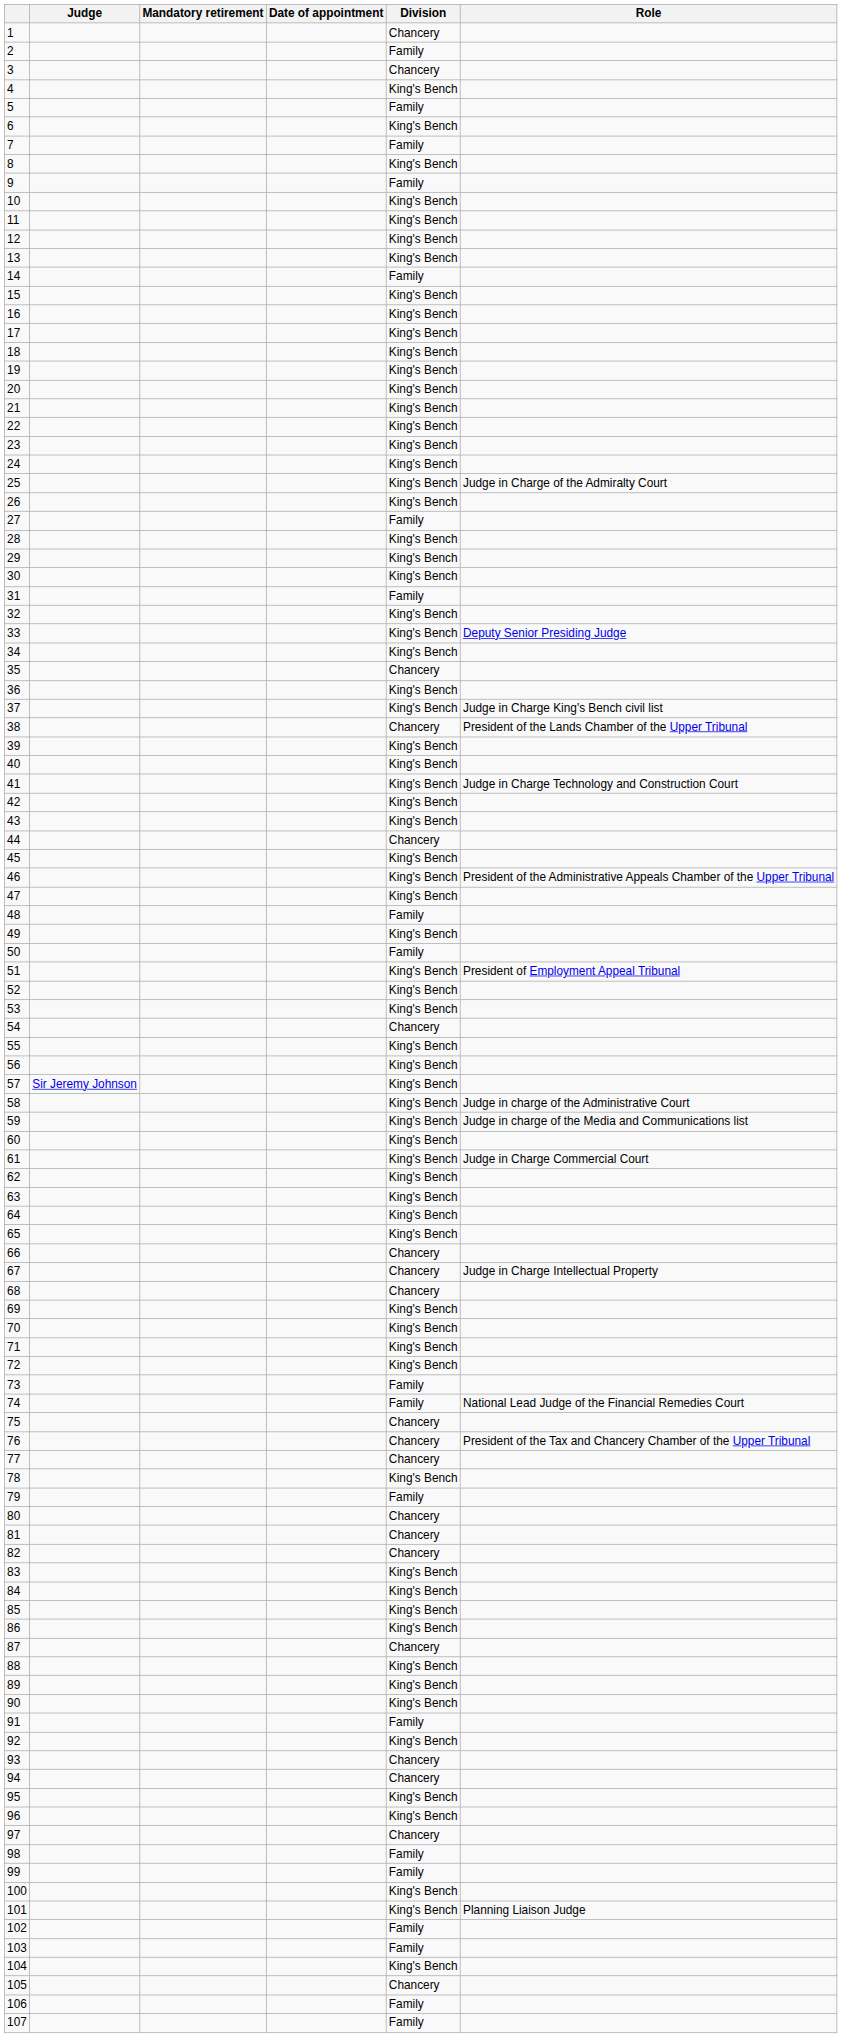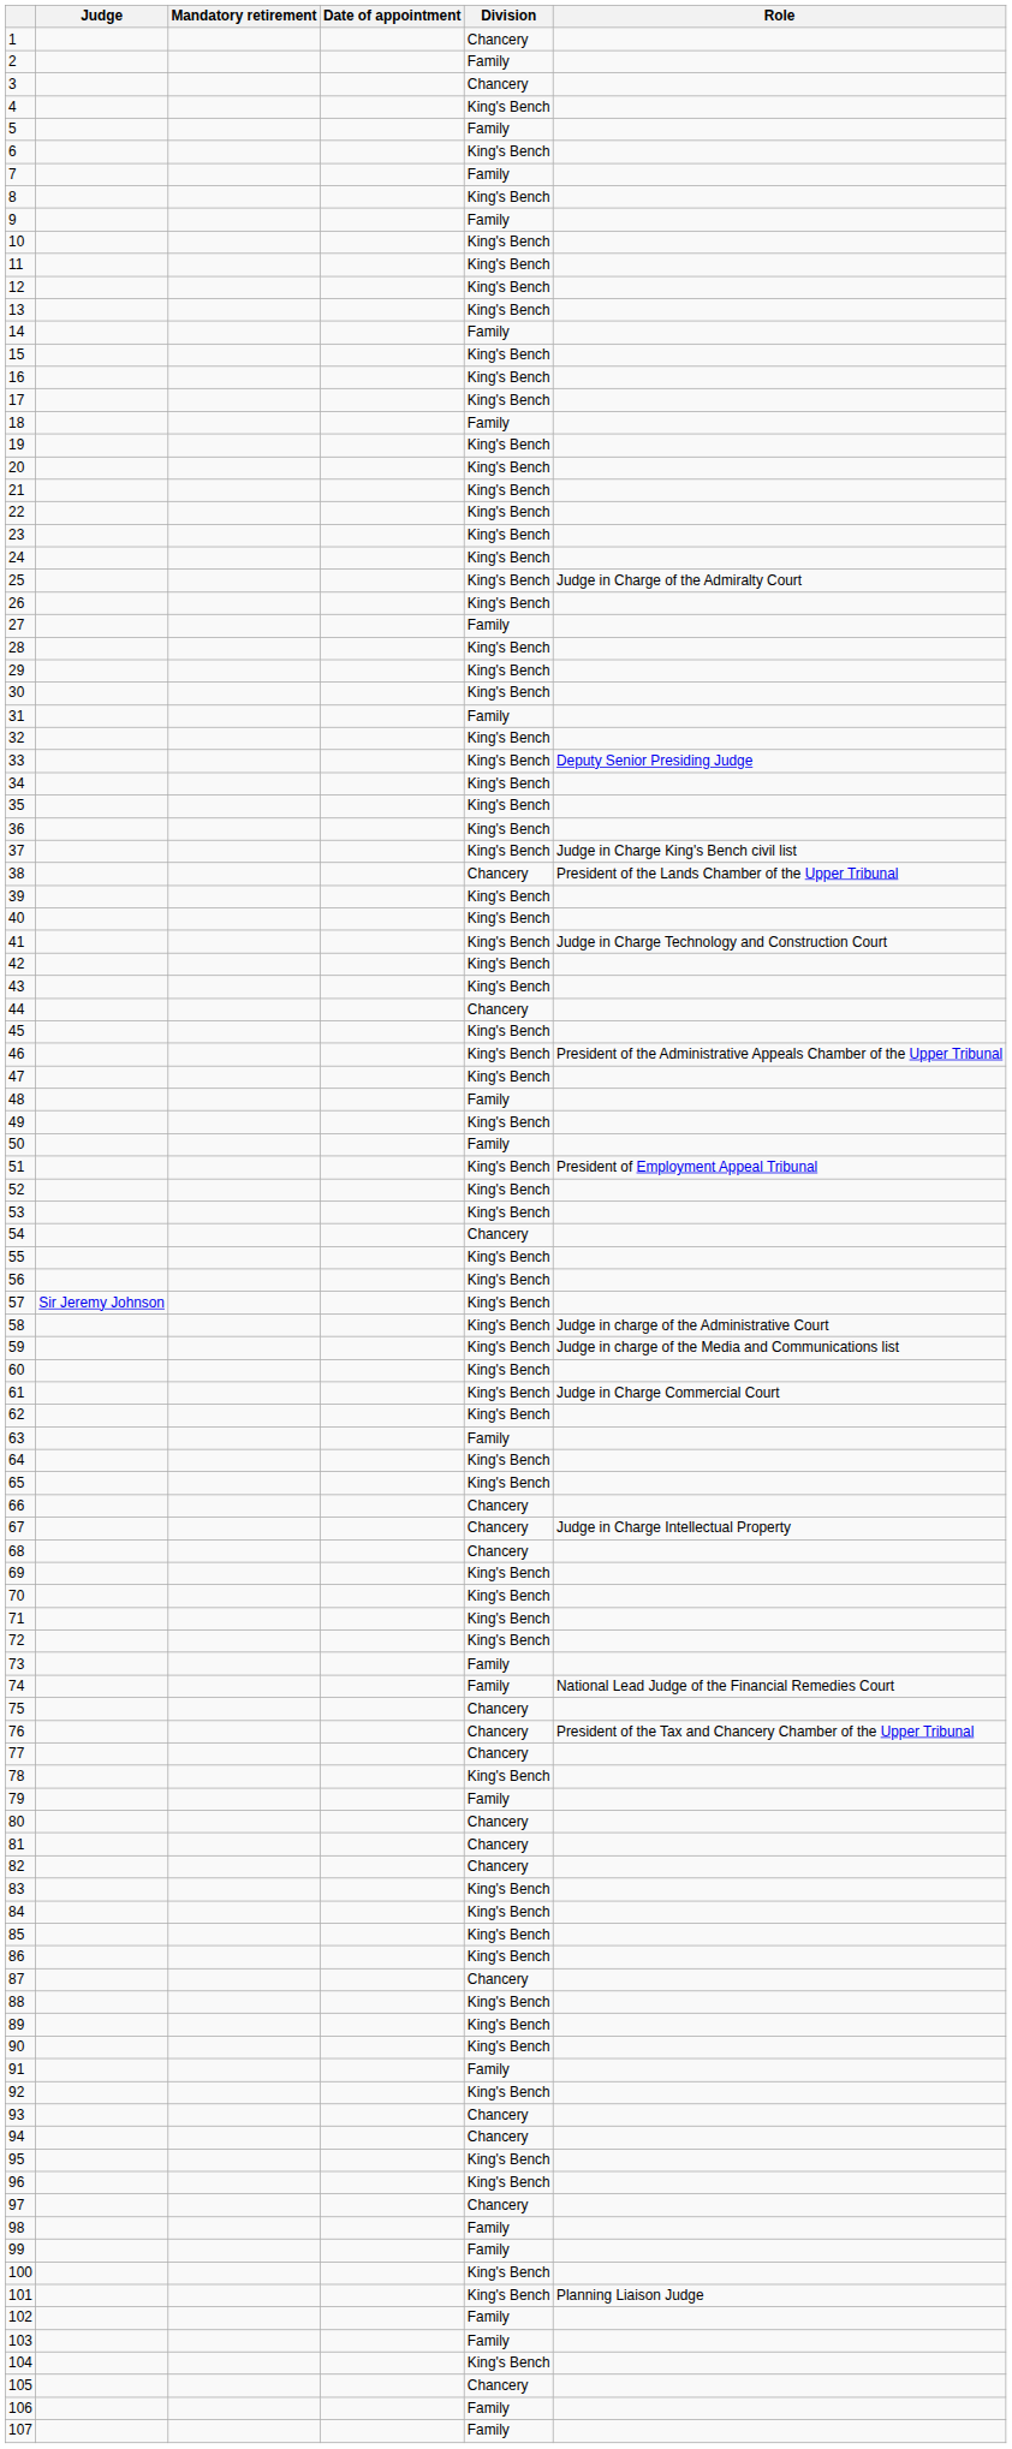18 | Division: King's Bench -> Family
35 | Division: Chancery -> King's Bench
63 | Division: King's Bench -> Family
